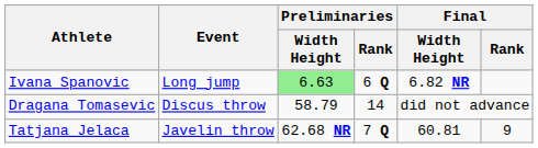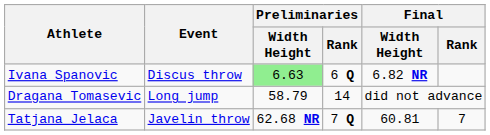Ivana Spanovic | Event: Long jump -> Discus throw
Dragana Tomasevic | Event: Discus throw -> Long jump
Tatjana Jelaca | Final / Rank: 9 -> 7
